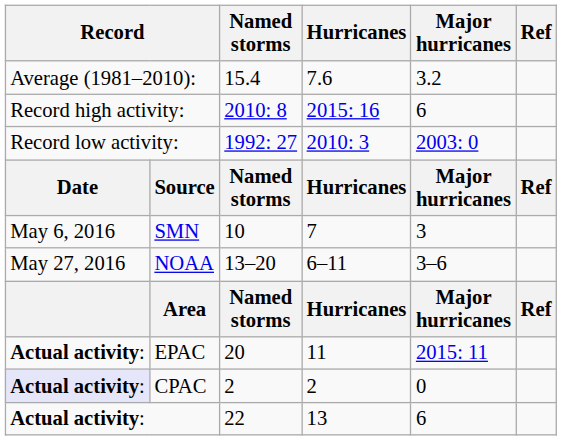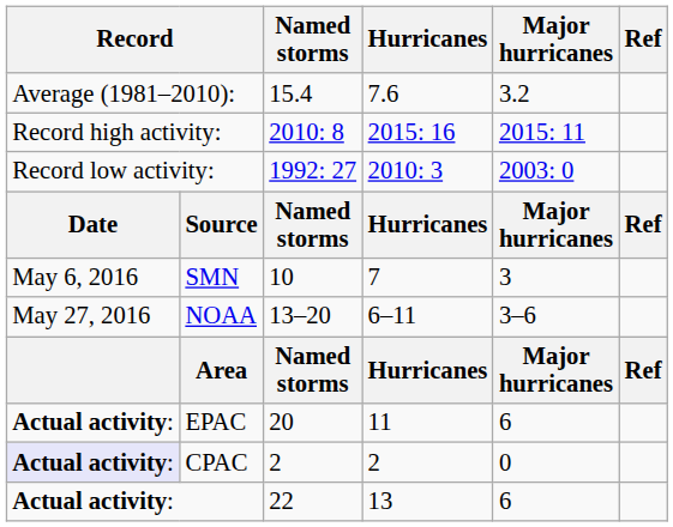Record high activity: | Major hurricanes: 6 -> 2015: 11
EPAC | Major hurricanes: 2015: 11 -> 6
